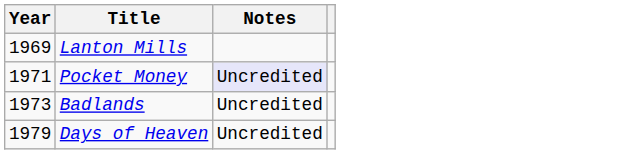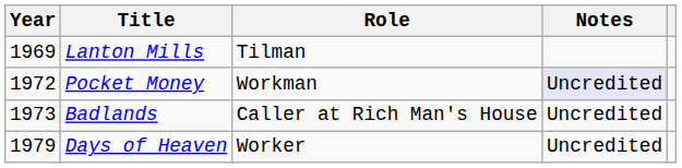+ column: Role | Tilman | Workman | Caller at Rich Man's House | Worker
Pocket Money | Year: 1971 -> 1972
